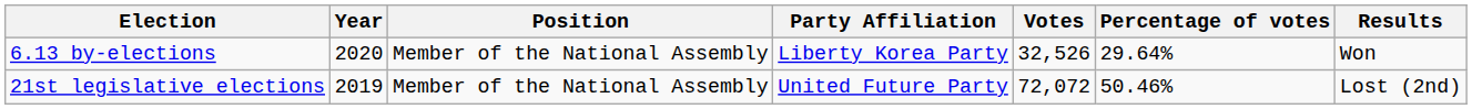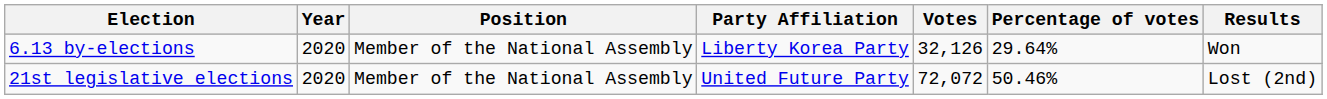6.13 by-elections | Votes: 32,526 -> 32,126
21st legislative elections | Year: 2019 -> 2020
